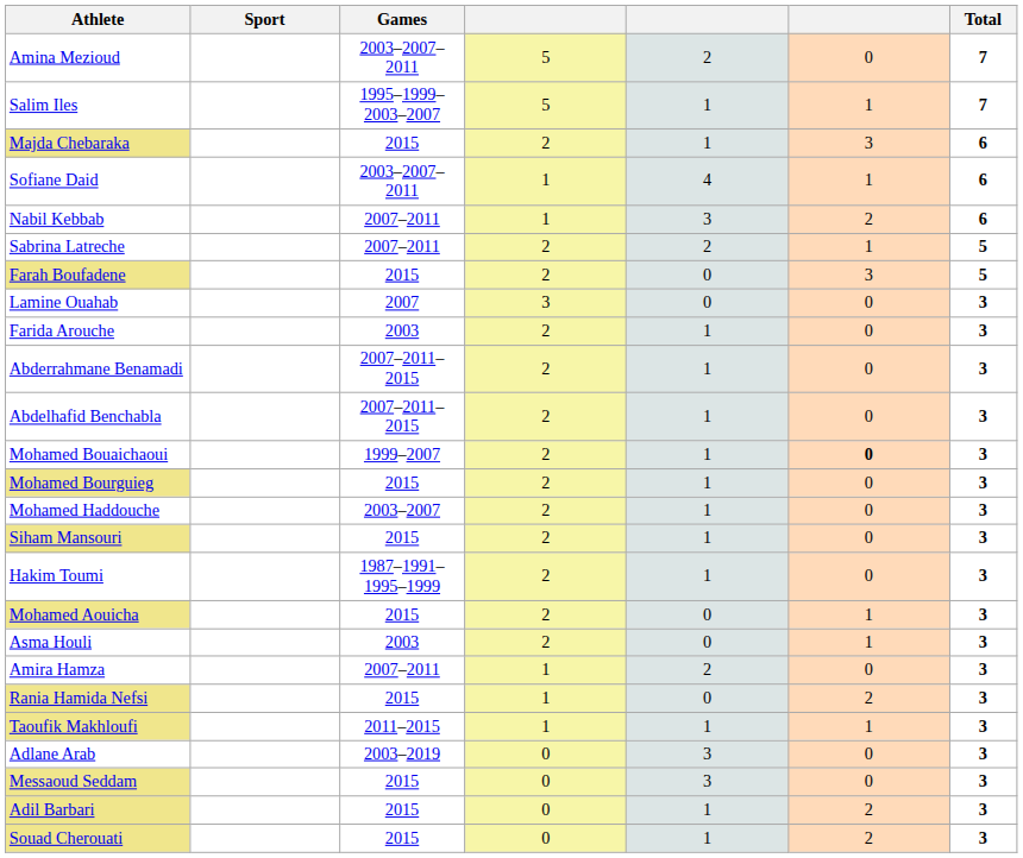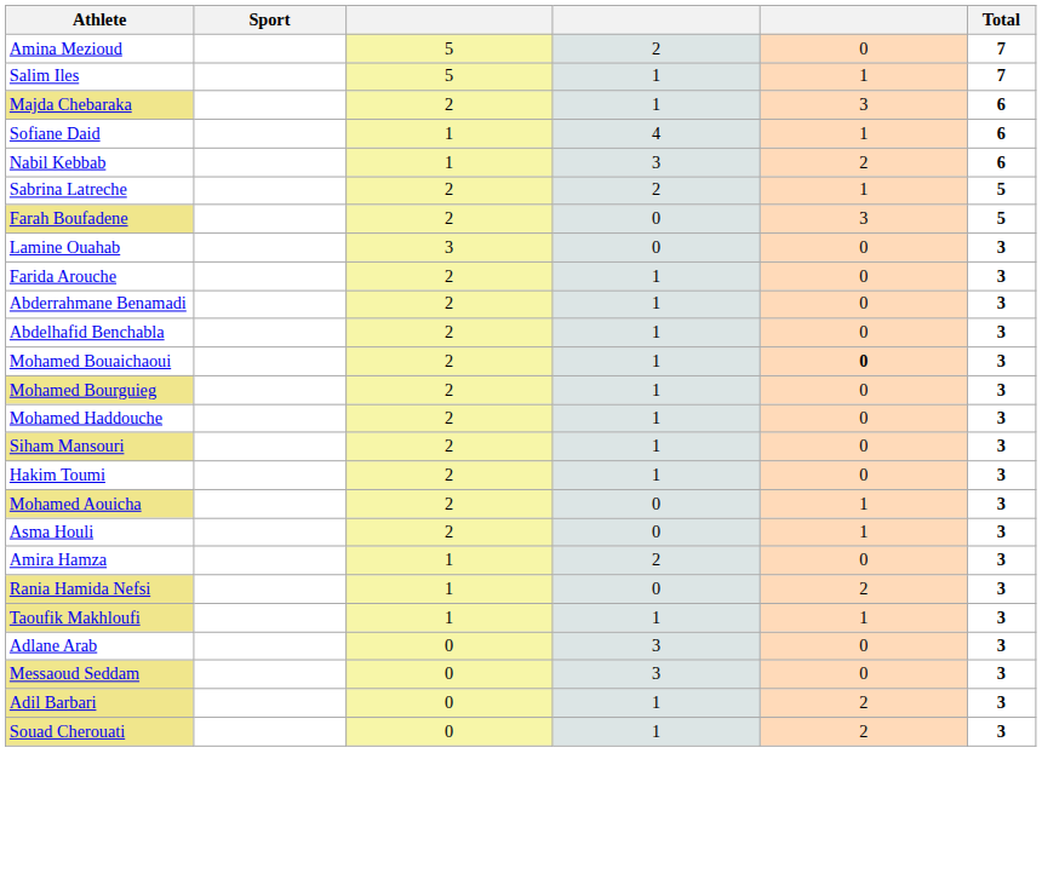- column: Games | 2003–2007–2011 | 1995–1999–2003–2007 | 2015 | 2003–2007–2011 | 2007–2011 | 2007–2011 | 2015 | 2007 | 2003 | 2007–2011–2015 | 2007–2011–2015 | 1999–2007 | 2015 | 2003–2007 | 2015 | 1987–1991–1995–1999 | 2015 | 2003 | 2007–2011 | 2015 | 2011–2015 | 2003–2019 | 2015 | 2015 | 2015
